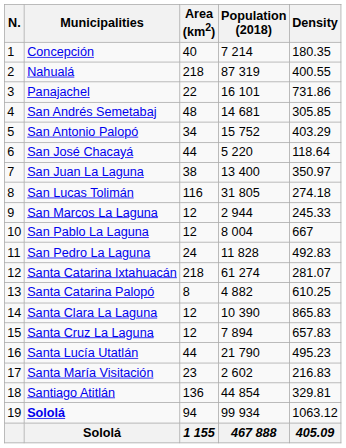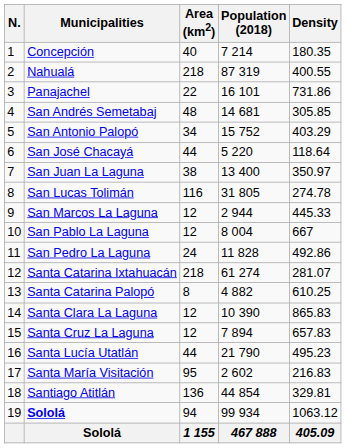San Lucas Tolimán | Density: 274.18 -> 274.78
San Marcos La Laguna | Density: 245.33 -> 445.33
San Pedro La Laguna | Density: 492.83 -> 492.86
Santa María Visitación | Area (km2): 23 -> 95
